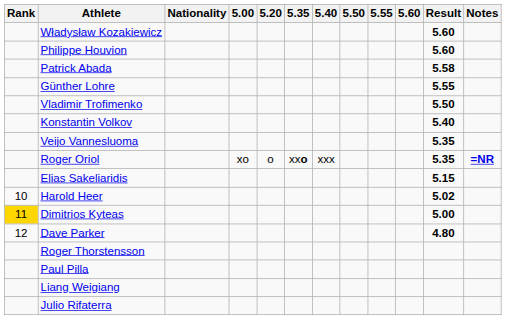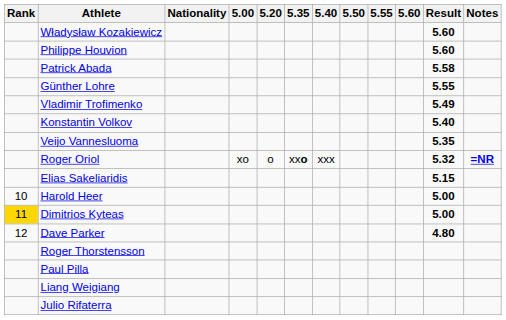Vladimir Trofimenko | Result: 5.50 -> 5.49
Roger Oriol | Result: 5.35 -> 5.32
Harold Heer | Result: 5.02 -> 5.00
